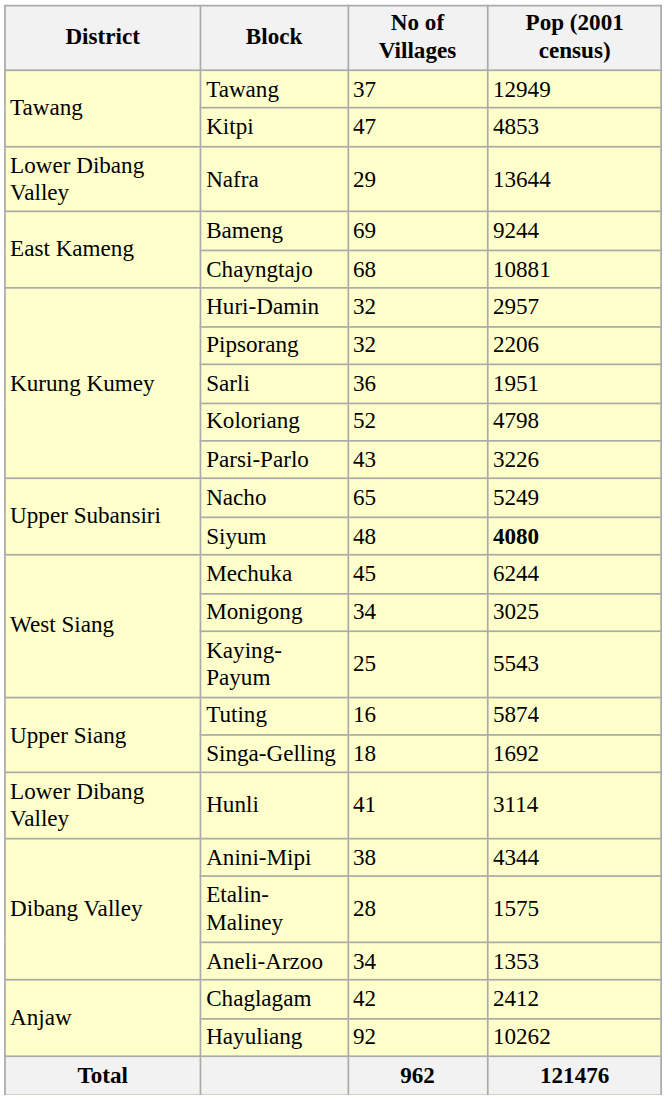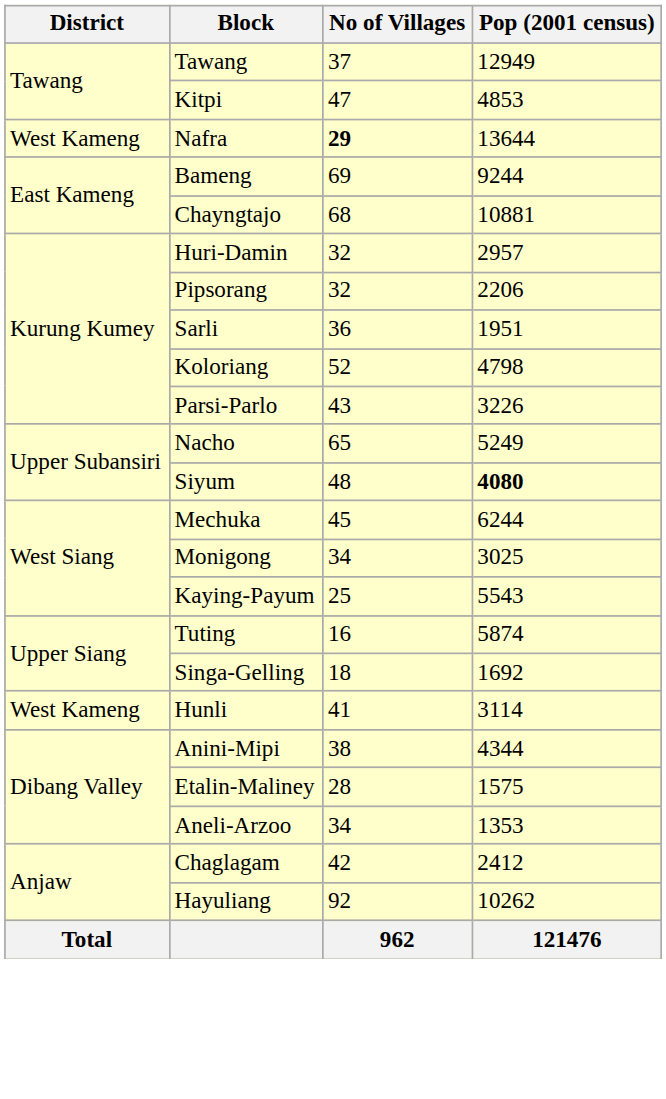Nafra | District: Lower Dibang Valley -> West Kameng
Nafra | No of Villages: normal -> bold
Hunli | District: Lower Dibang Valley -> West Kameng
